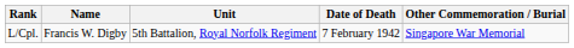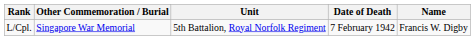columns swapped: Name <-> Other Commemoration / Burial
